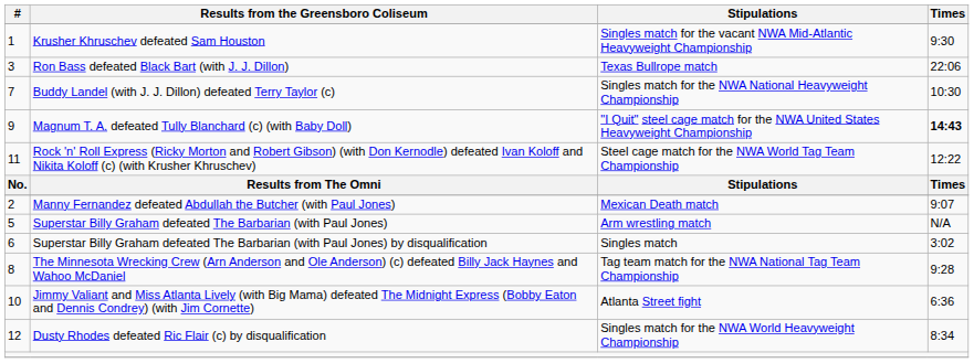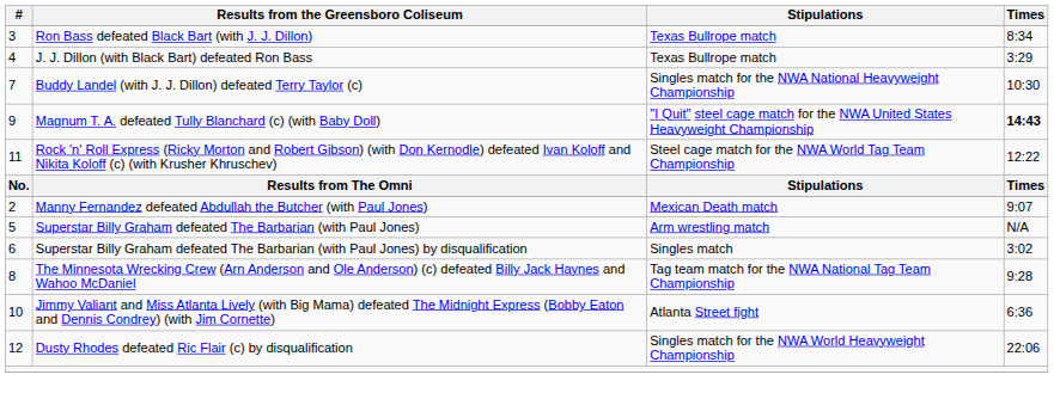- row: 1 | Krusher Khruschev defeated Sam Houston | Singles match for the vacant NWA Mid-Atlantic Heavyweight Championship | 9:30
Ron Bass defeated Black Bart (with J. J. Dillon) | Times: 22:06 -> 8:34
+ row: 4 | J. J. Dillon (with Black Bart) defeated Ron Bass | Texas Bullrope match | 3:29
Dusty Rhodes defeated Ric Flair (c) by disqualification | Times: 8:34 -> 22:06
